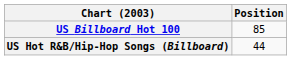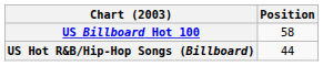US Billboard Hot 100 | Position: 85 -> 58
